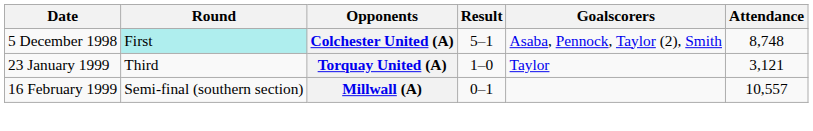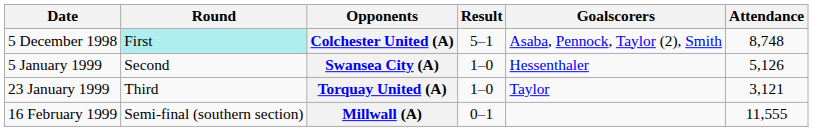+ row: 5 January 1999 | Second | Swansea City (A) | 1–0 | Hessenthaler | 5,126
Millwall (A) | Attendance: 10,557 -> 11,555
